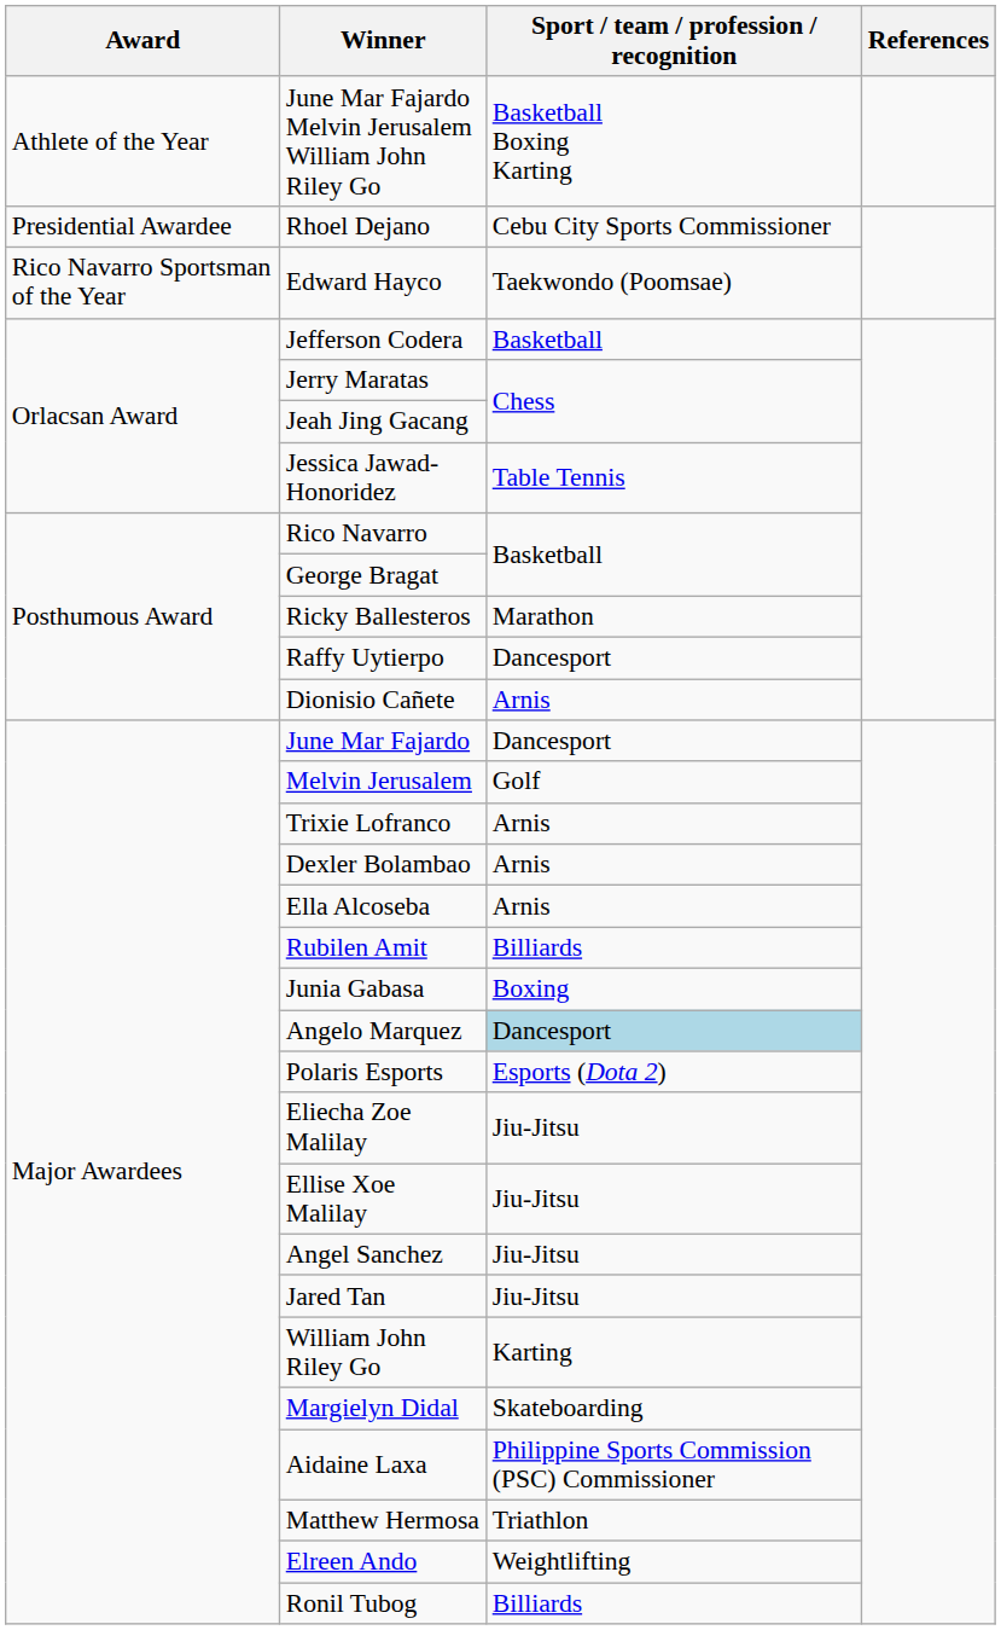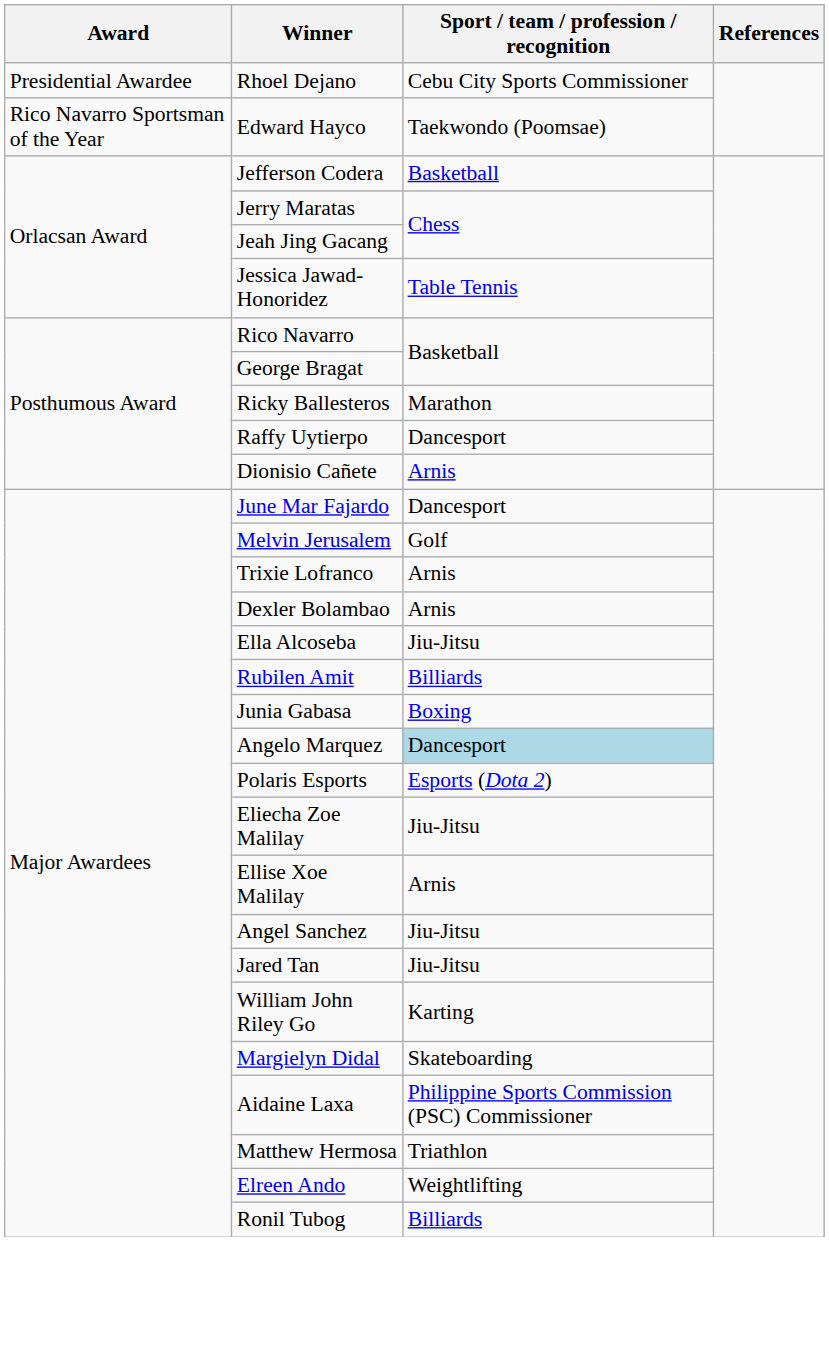- row: Athlete of the Year | June Mar Fajardo Melvin Jerusalem William John Riley Go | Basketball Boxing Karting
Ella Alcoseba | Sport / team / profession / recognition: Arnis -> Jiu-Jitsu
Ellise Xoe Malilay | Sport / team / profession / recognition: Jiu-Jitsu -> Arnis
